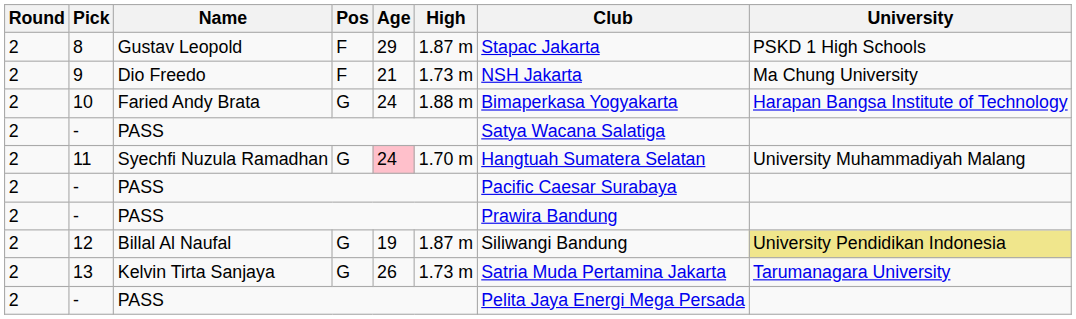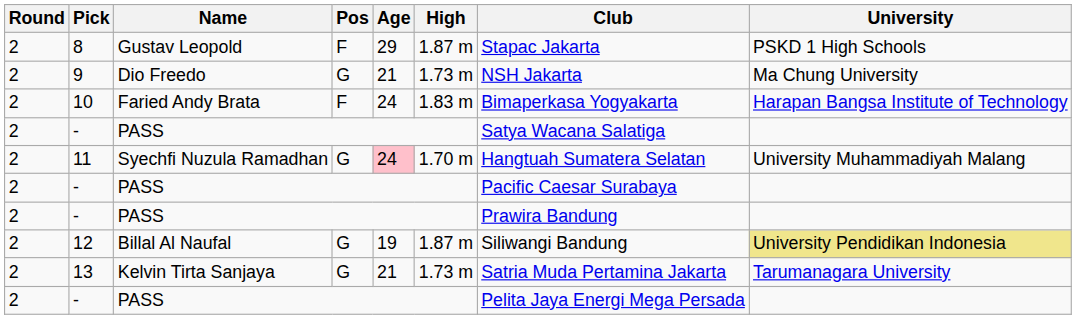9 | Pos: F -> G
10 | Pos: G -> F
10 | High: 1.88 m -> 1.83 m
13 | Age: 26 -> 21
